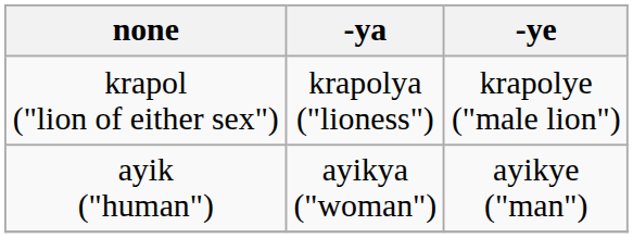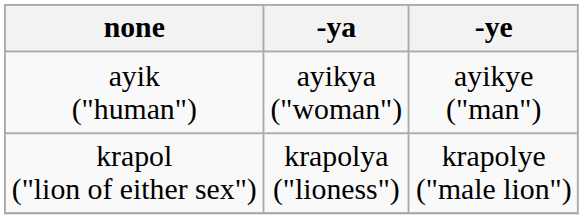rows swapped: krapol ("lion of either sex") <-> ayik ("human")
